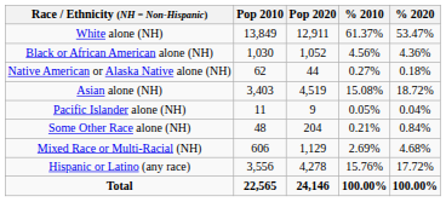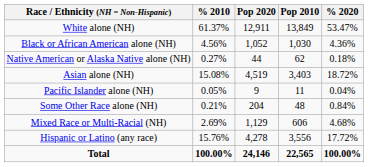columns swapped: Pop 2010 <-> % 2010
